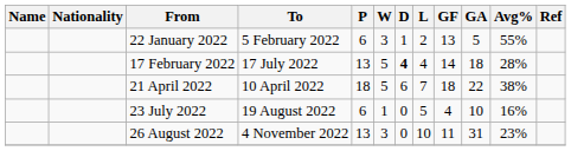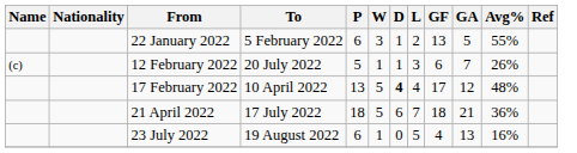+ row: (c) | 12 February 2022 | 20 July 2022 | 5 | 1 | 1 | 3 | 6 | 7 | 26%
17 February 2022 | To: 17 July 2022 -> 10 April 2022
17 February 2022 | GF: 14 -> 17
17 February 2022 | GA: 18 -> 12
17 February 2022 | Avg%: 28% -> 48%
21 April 2022 | To: 10 April 2022 -> 17 July 2022
21 April 2022 | GA: 22 -> 21
21 April 2022 | Avg%: 38% -> 36%
23 July 2022 | GA: 10 -> 13
- row: 26 August 2022 | 4 November 2022 | 13 | 3 | 0 | 10 | 11 | 31 | 23%
